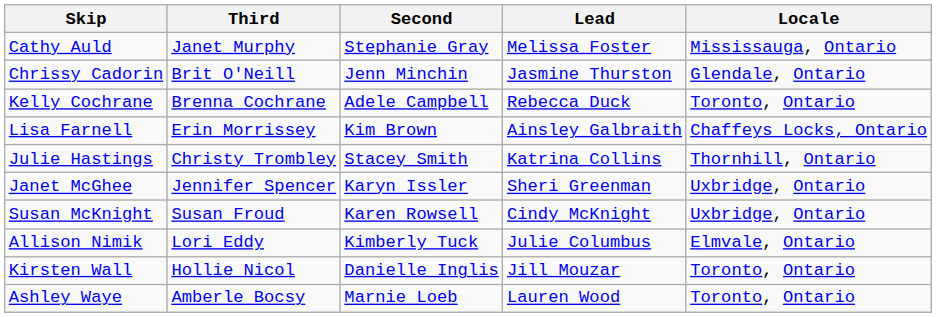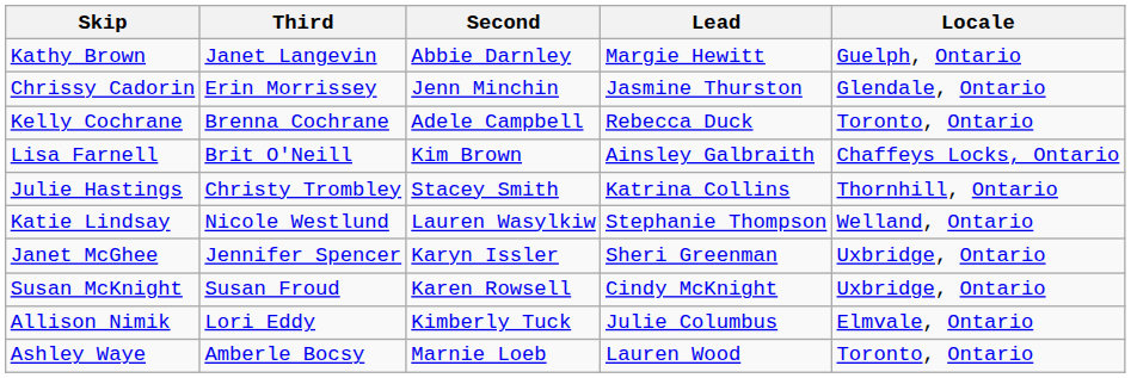- row: Cathy Auld | Janet Murphy | Stephanie Gray | Melissa Foster | Mississauga, Ontario
+ row: Kathy Brown | Janet Langevin | Abbie Darnley | Margie Hewitt | Guelph, Ontario
Chrissy Cadorin | Third: Brit O'Neill -> Erin Morrissey
Lisa Farnell | Third: Erin Morrissey -> Brit O'Neill
+ row: Katie Lindsay | Nicole Westlund | Lauren Wasylkiw | Stephanie Thompson | Welland, Ontario
- row: Kirsten Wall | Hollie Nicol | Danielle Inglis | Jill Mouzar | Toronto, Ontario
